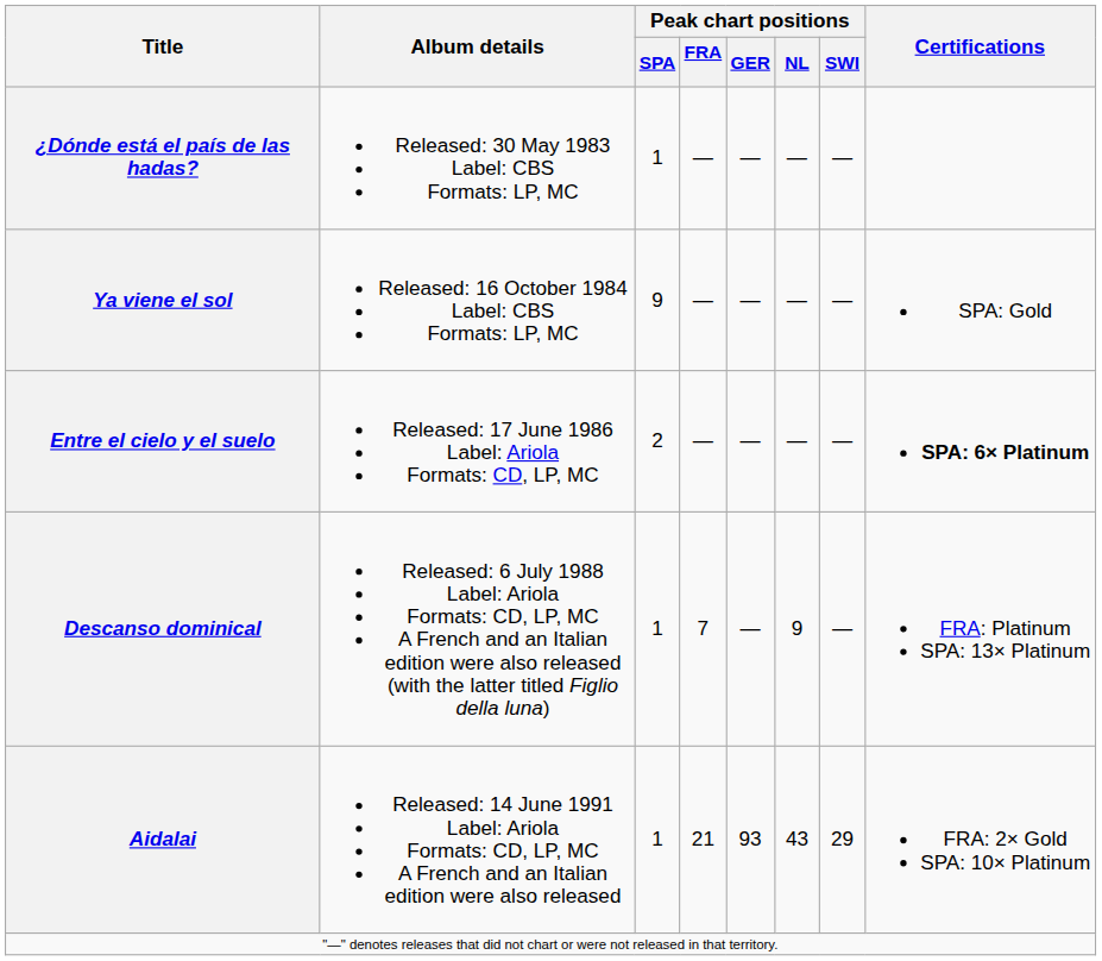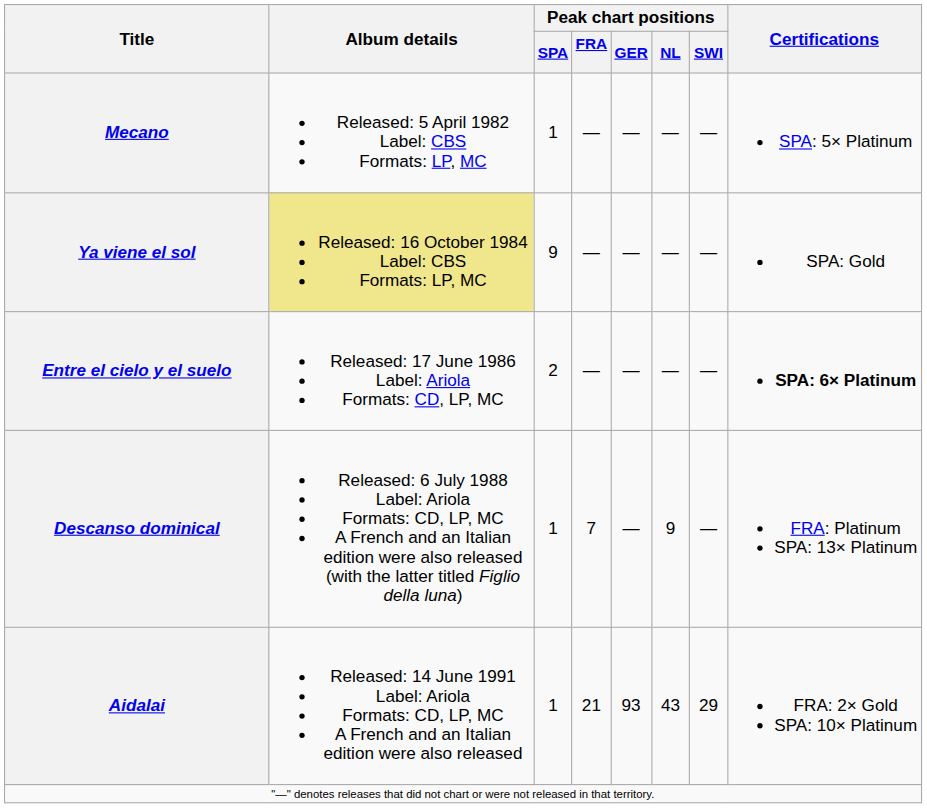+ row: Mecano | Released: 5 April 1982 Label: CBS Formats: LP, MC | 1 | — | — | — | — | SPA: 5× Platinum
- row: ¿Dónde está el país de las hadas? | Released: 30 May 1983 Label: CBS Formats: LP, MC | 1 | — | — | — | —
Ya viene el sol | Album details: no background -> khaki background
